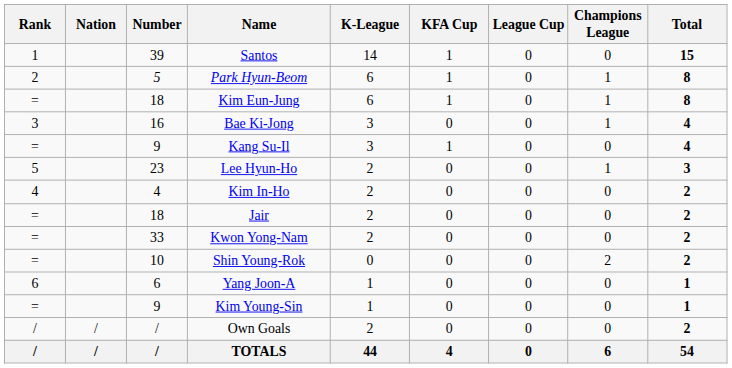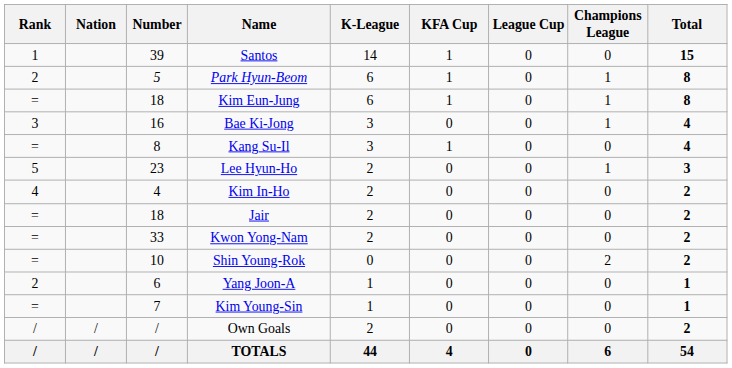Kang Su-Il | Number: 9 -> 8
Yang Joon-A | Rank: 6 -> 2
Kim Young-Sin | Number: 9 -> 7
